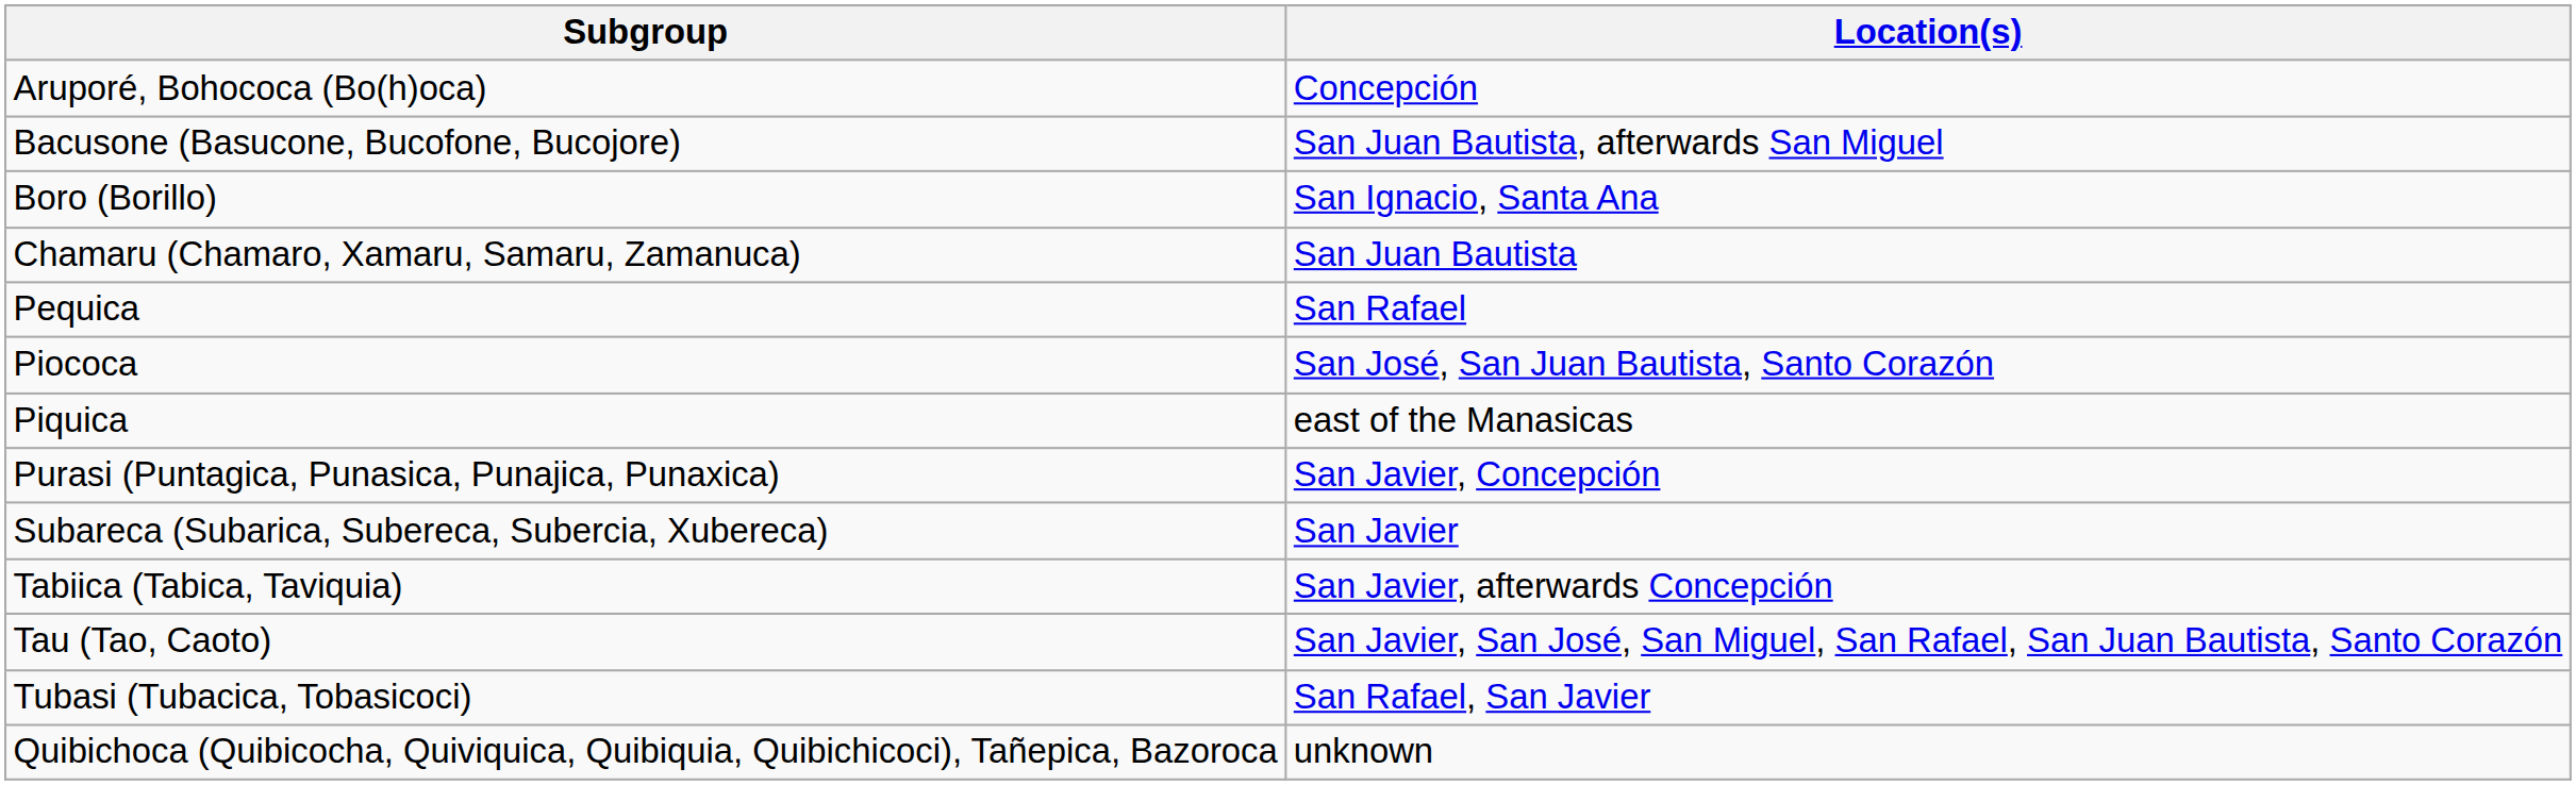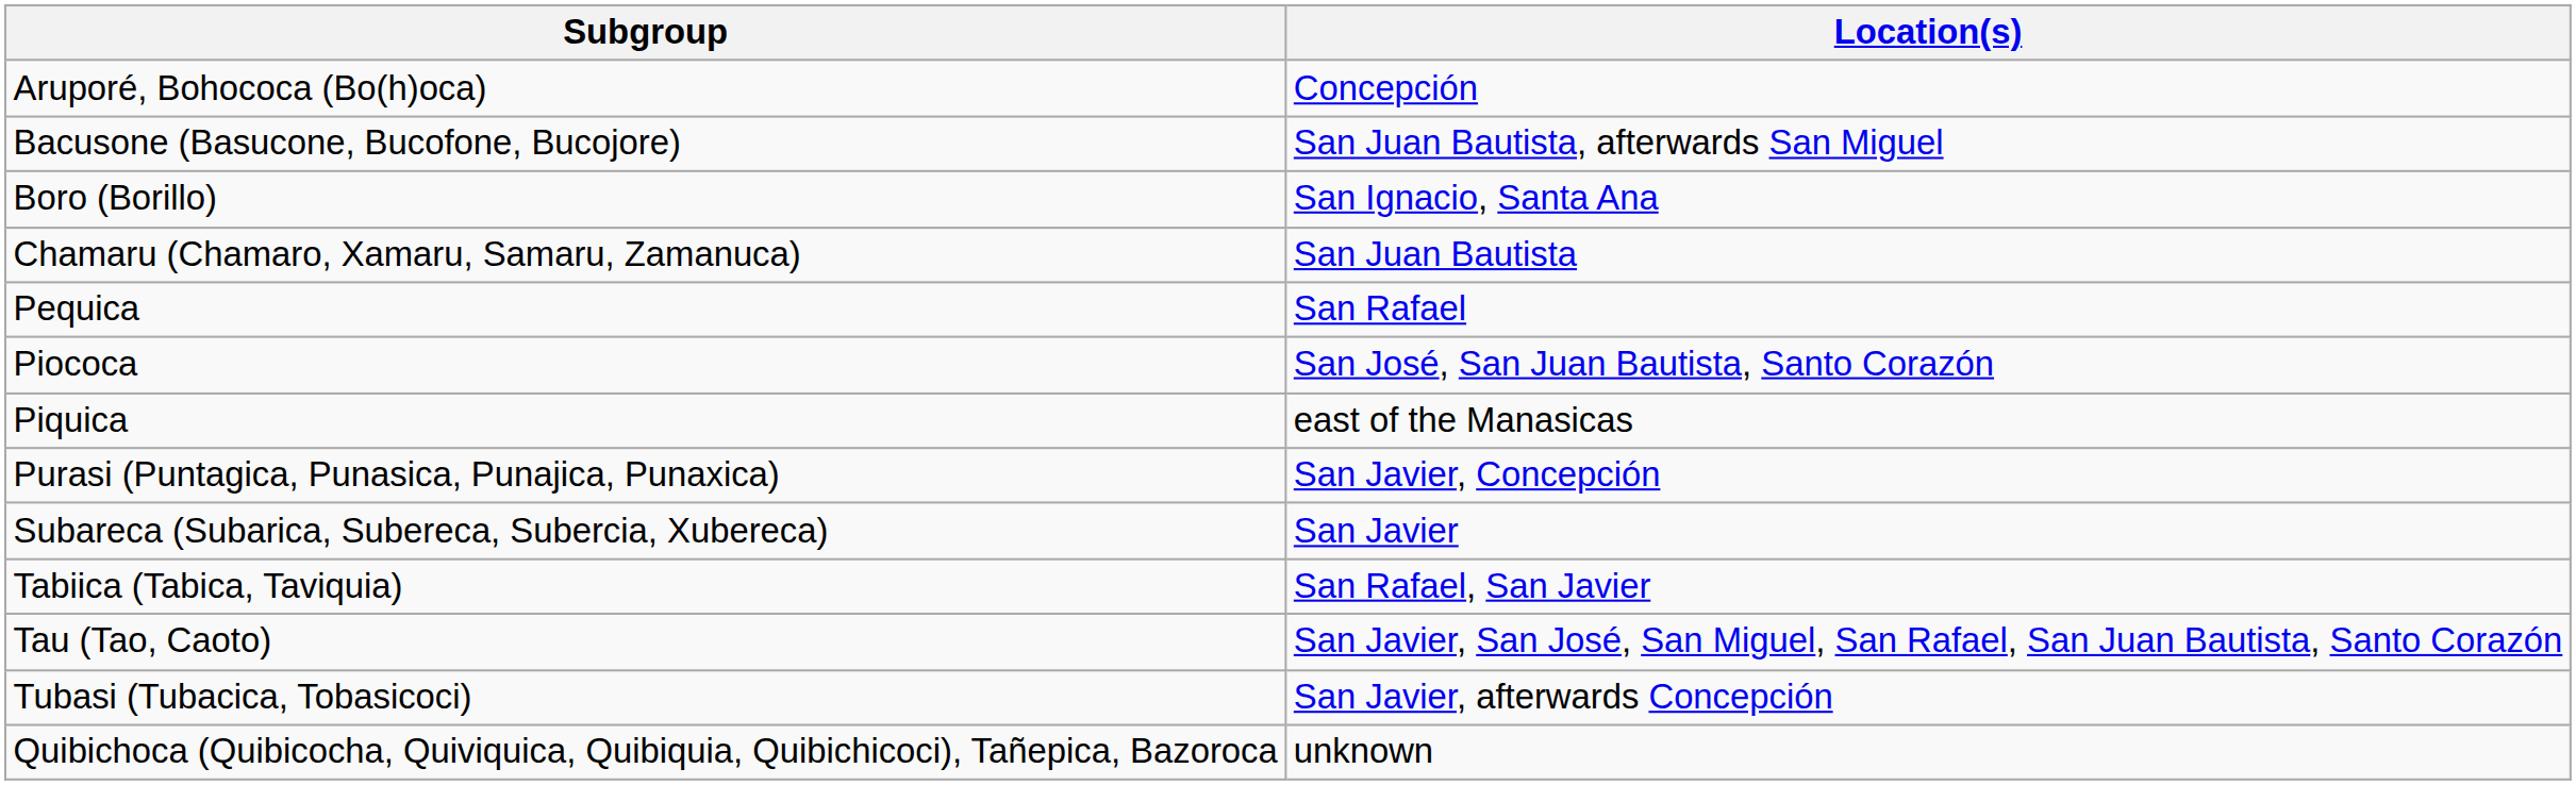Tabiica (Tabica, Taviquia) | Location(s): San Javier, afterwards Concepción -> San Rafael, San Javier
Tubasi (Tubacica, Tobasicoci) | Location(s): San Rafael, San Javier -> San Javier, afterwards Concepción
